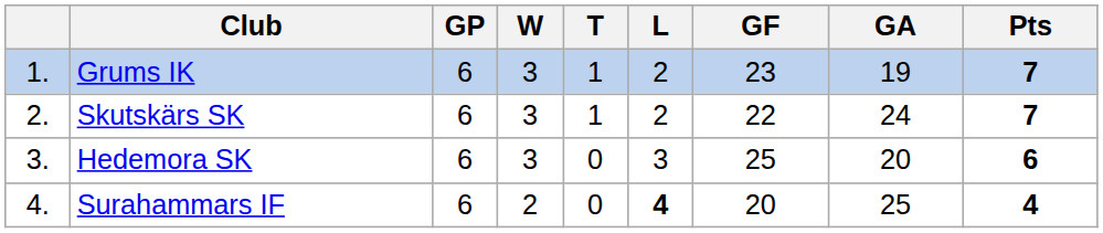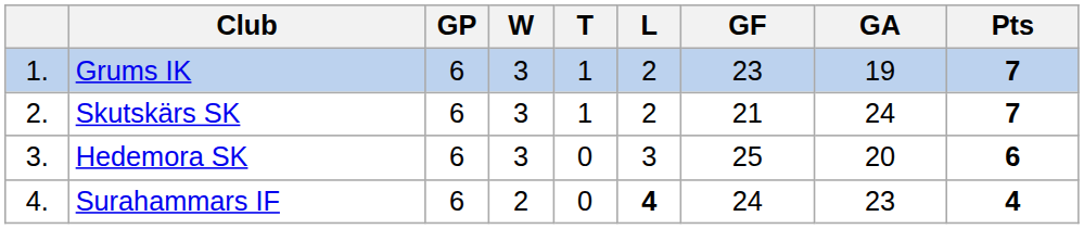Skutskärs SK | GF: 22 -> 21
Surahammars IF | GF: 20 -> 24
Surahammars IF | GA: 25 -> 23
